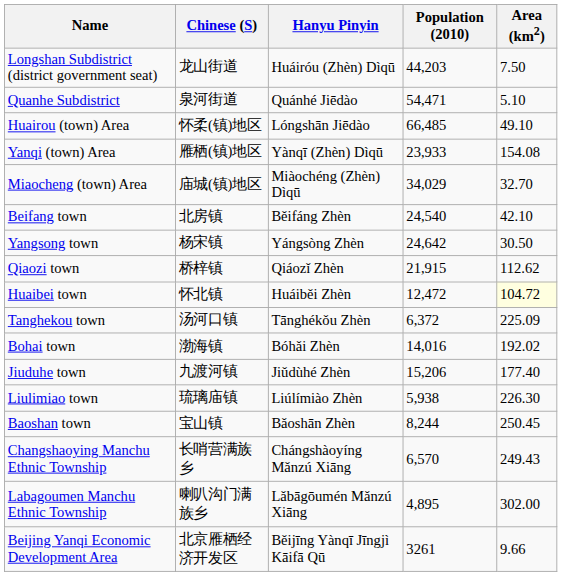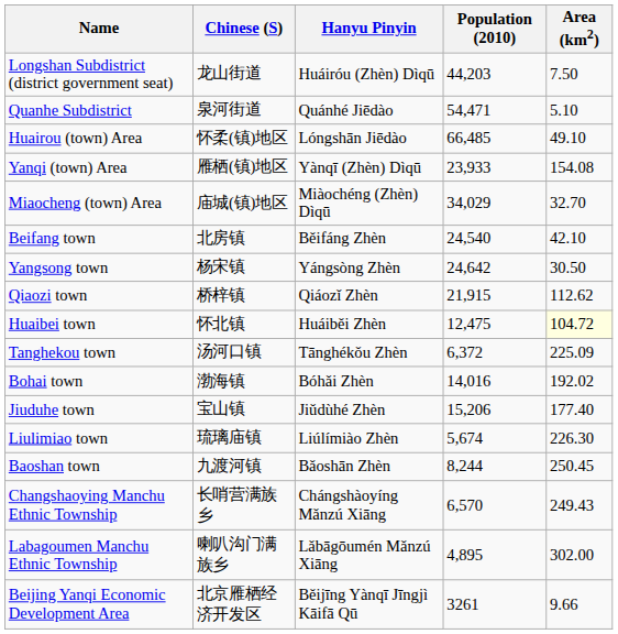Huaibei town | Population (2010): 12,472 -> 12,475
Jiuduhe town | Chinese (S): 九渡河镇 -> 宝山镇
Liulimiao town | Population (2010): 5,938 -> 5,674
Baoshan town | Chinese (S): 宝山镇 -> 九渡河镇
